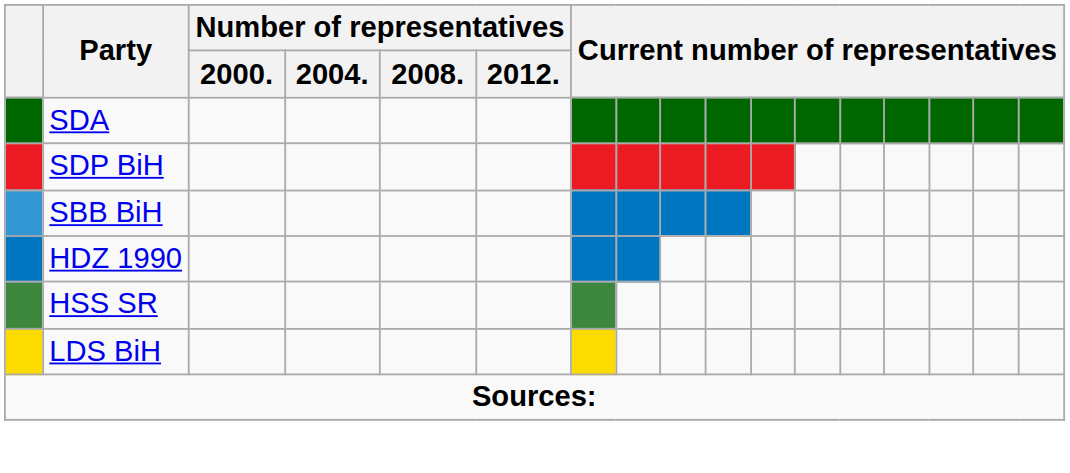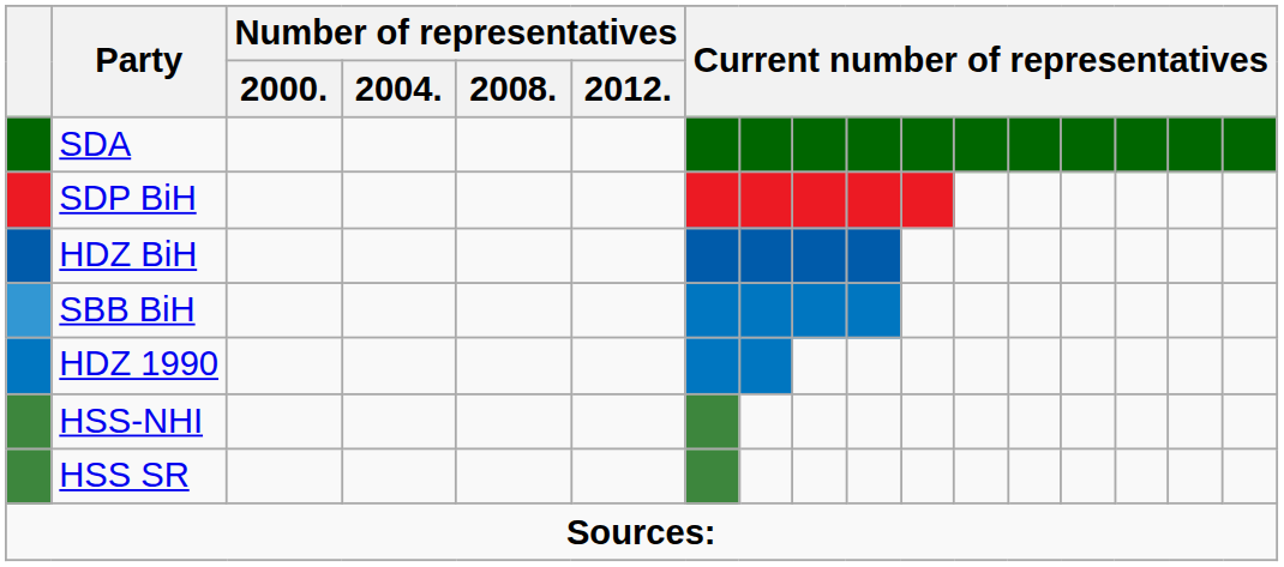+ row: HDZ BiH
+ row: HSS-NHI
- row: LDS BiH
